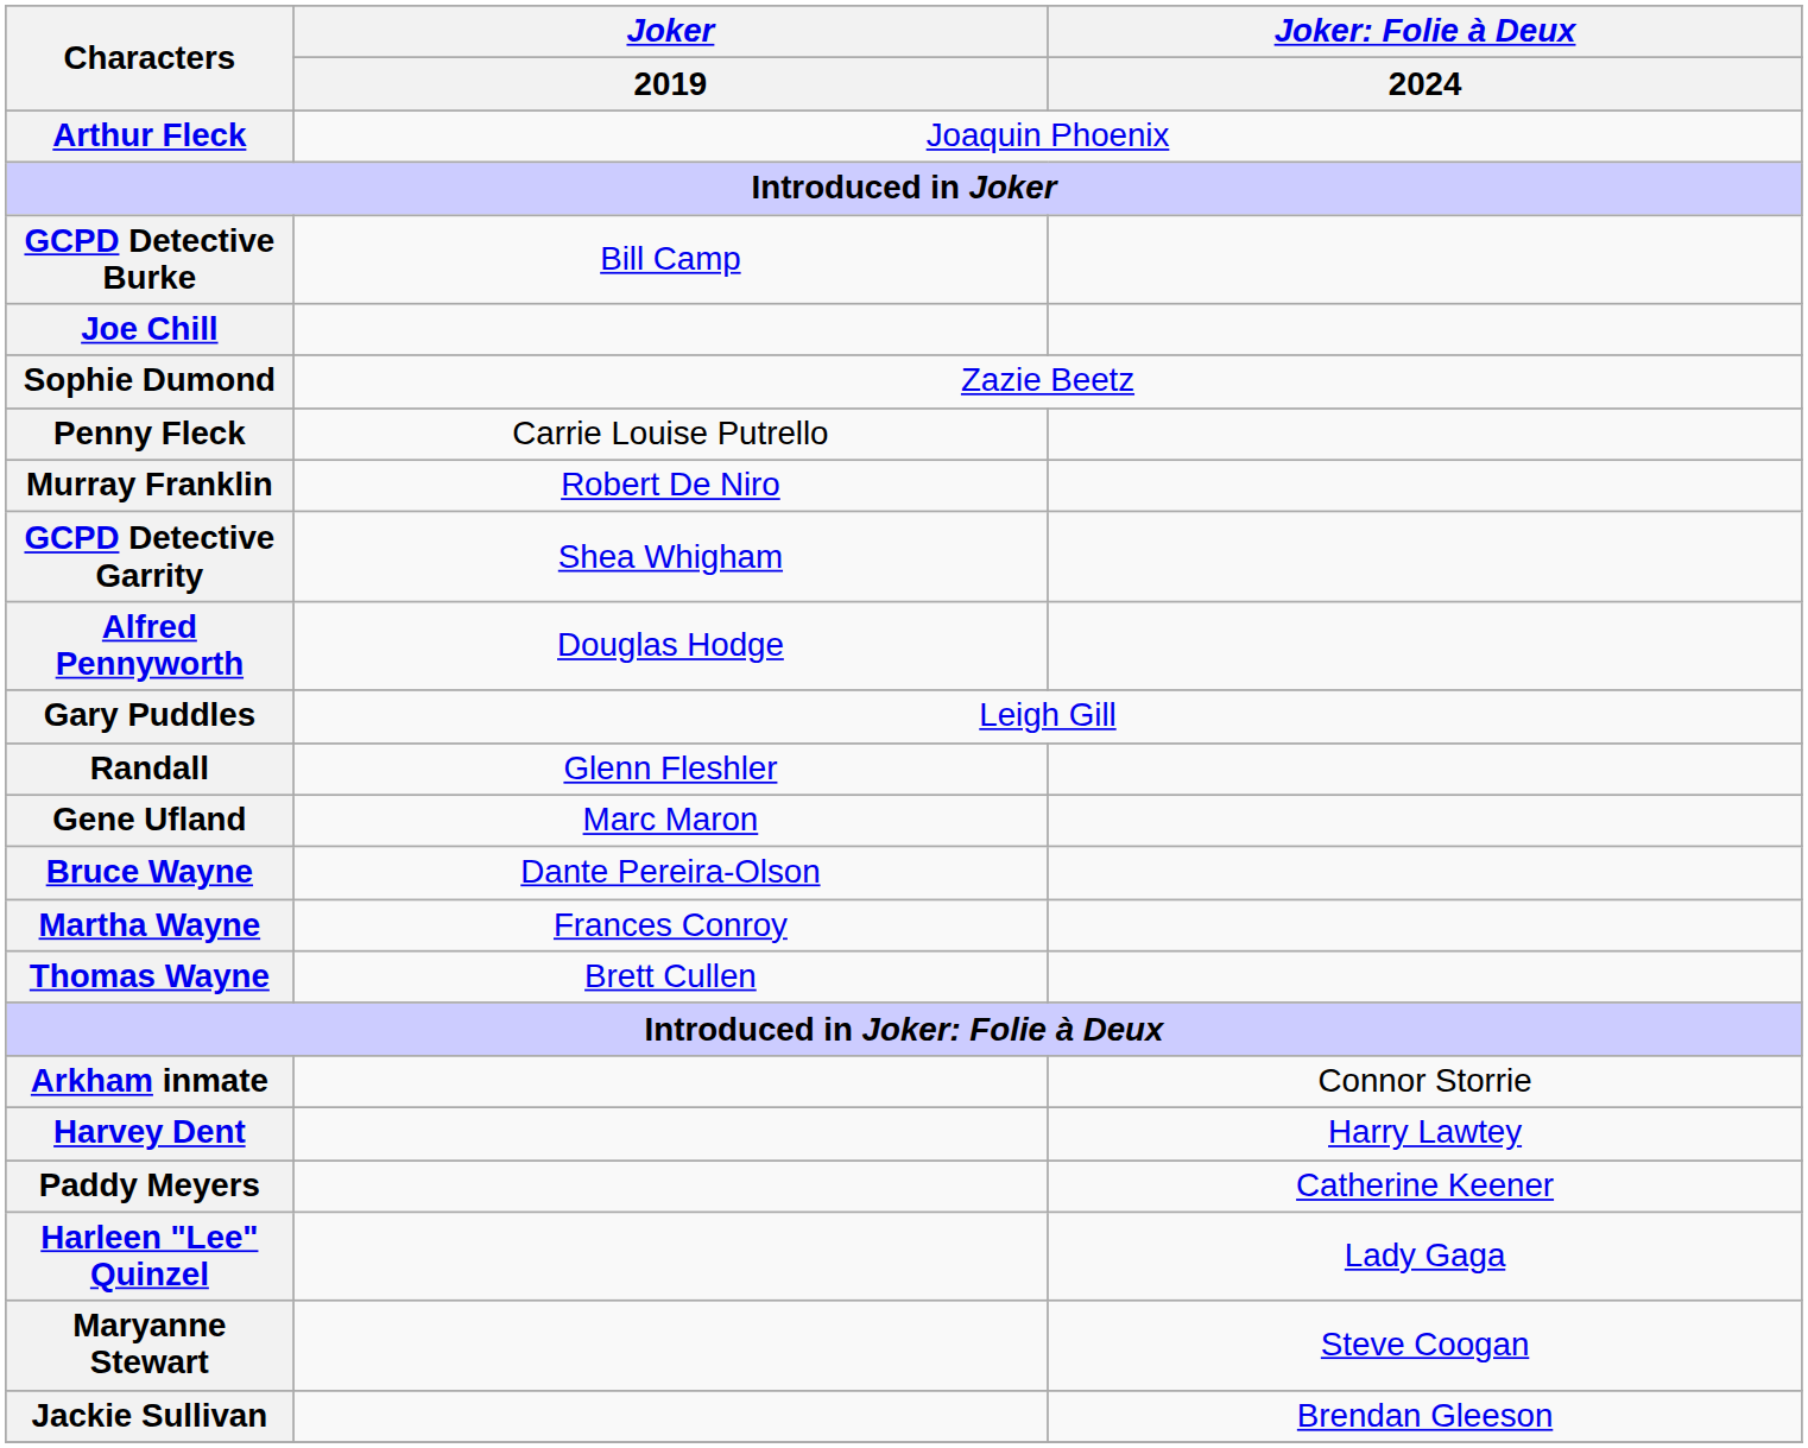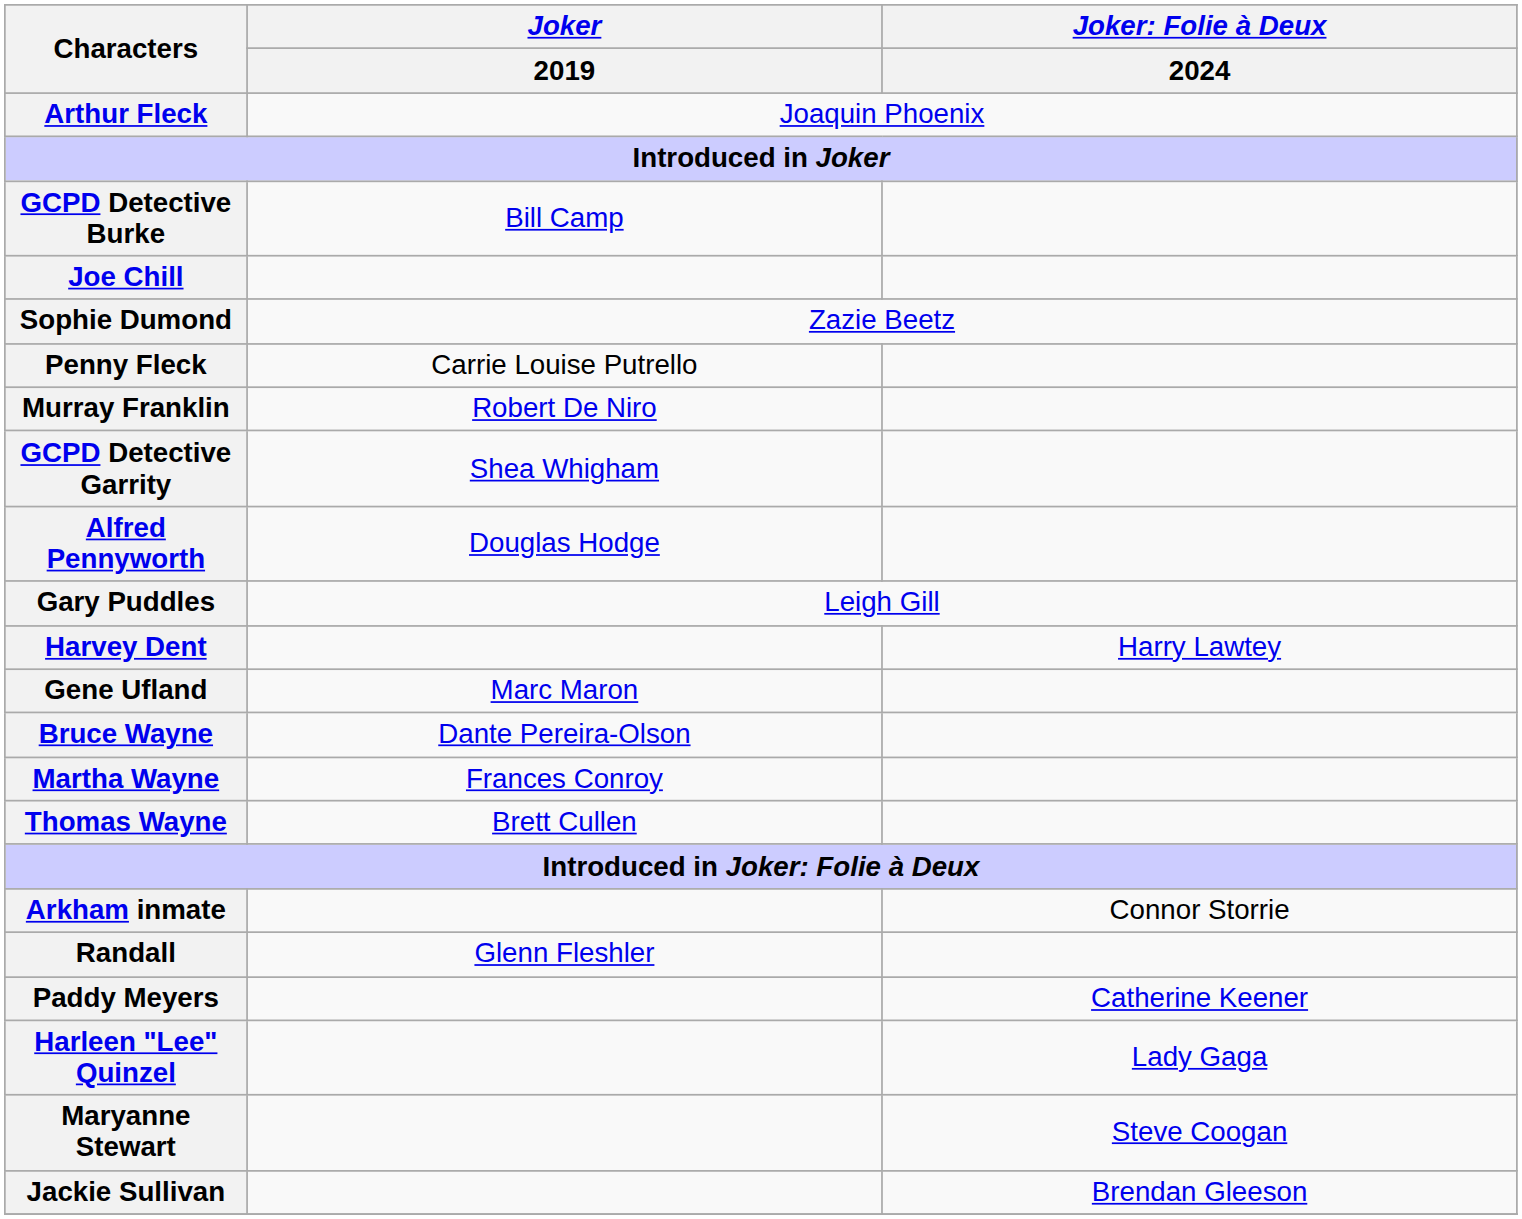rows swapped: Randall <-> Harvey Dent
